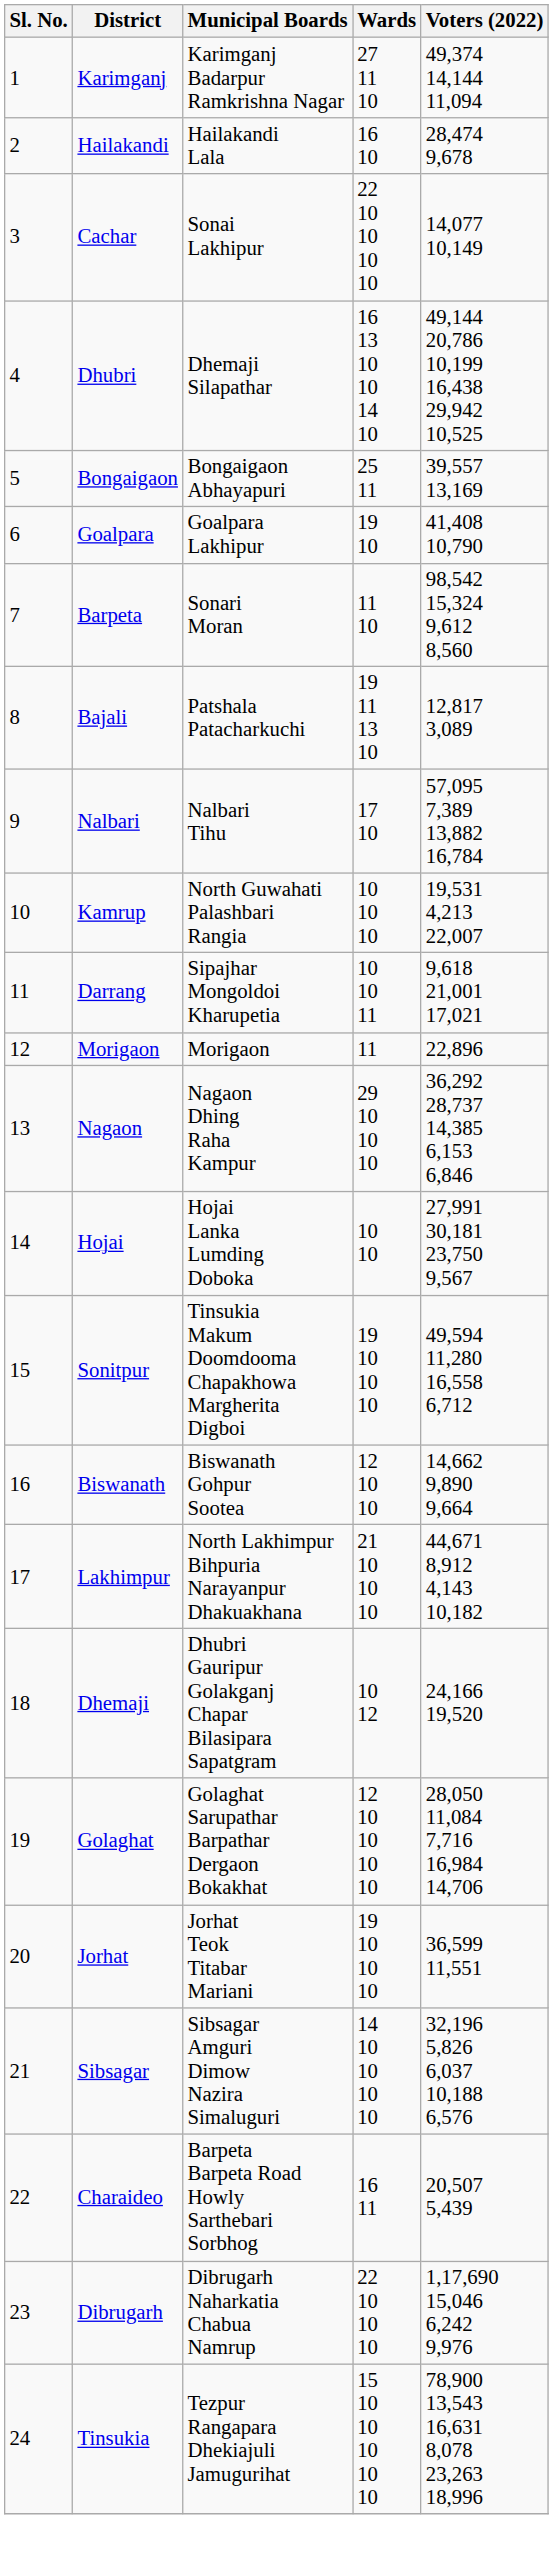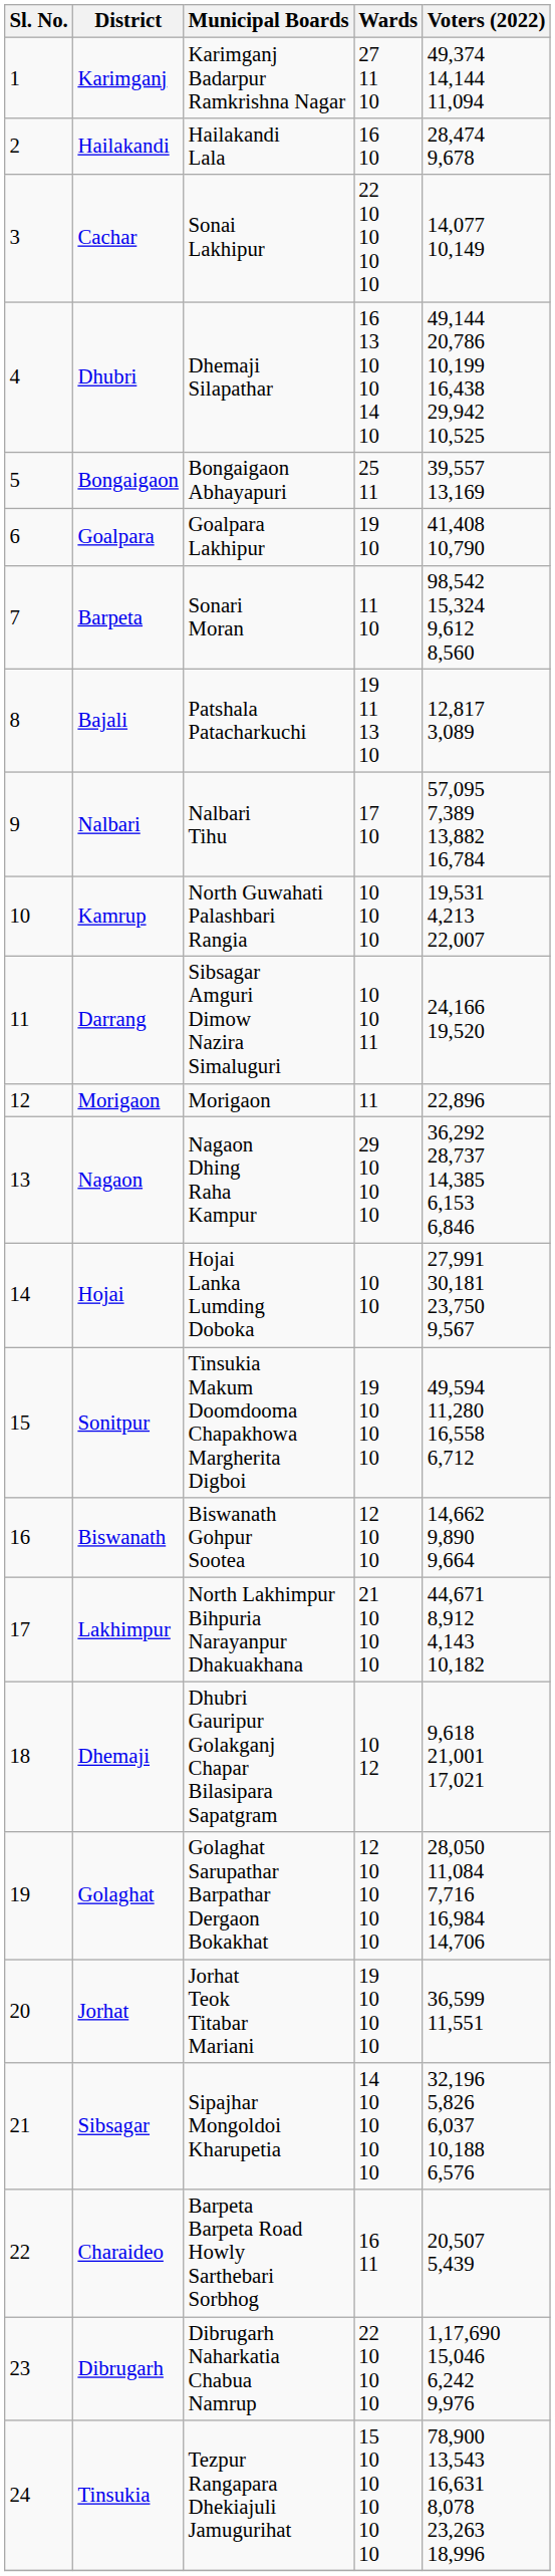Darrang | Municipal Boards: Sipajhar Mongoldoi Kharupetia -> Sibsagar Amguri Dimow Nazira Simaluguri
Darrang | Voters (2022): 9,618 21,001 17,021 -> 24,166 19,520
Dhemaji | Voters (2022): 24,166 19,520 -> 9,618 21,001 17,021
Sibsagar | Municipal Boards: Sibsagar Amguri Dimow Nazira Simaluguri -> Sipajhar Mongoldoi Kharupetia
